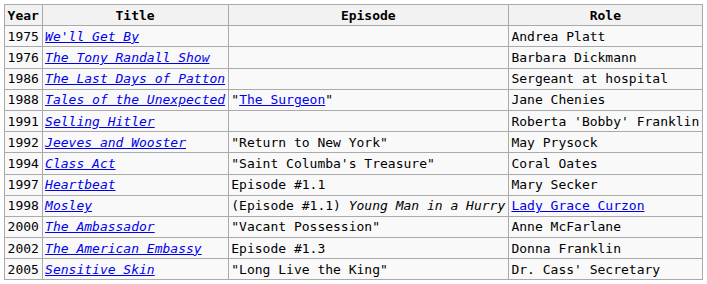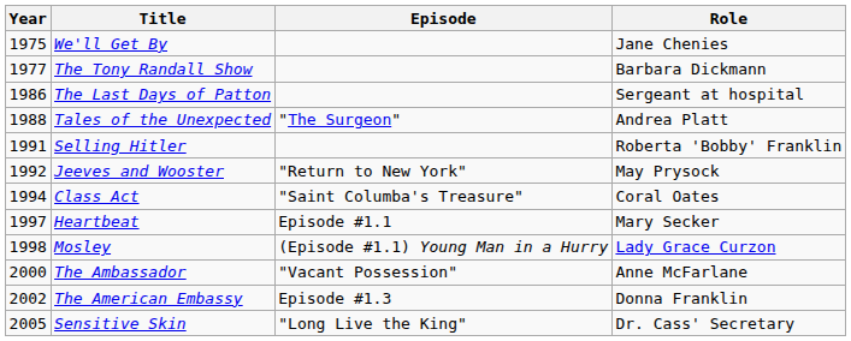We'll Get By | Role: Andrea Platt -> Jane Chenies
The Tony Randall Show | Year: 1976 -> 1977
Tales of the Unexpected | Role: Jane Chenies -> Andrea Platt
